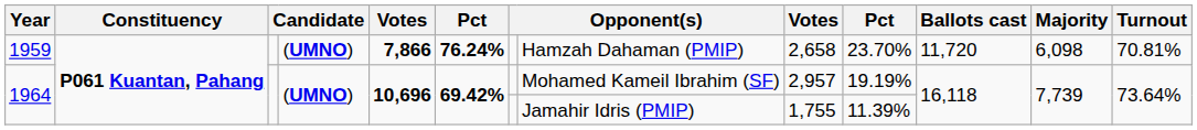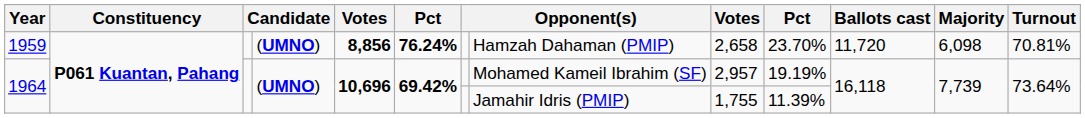1959 | column 5: 7,866 -> 8,856
